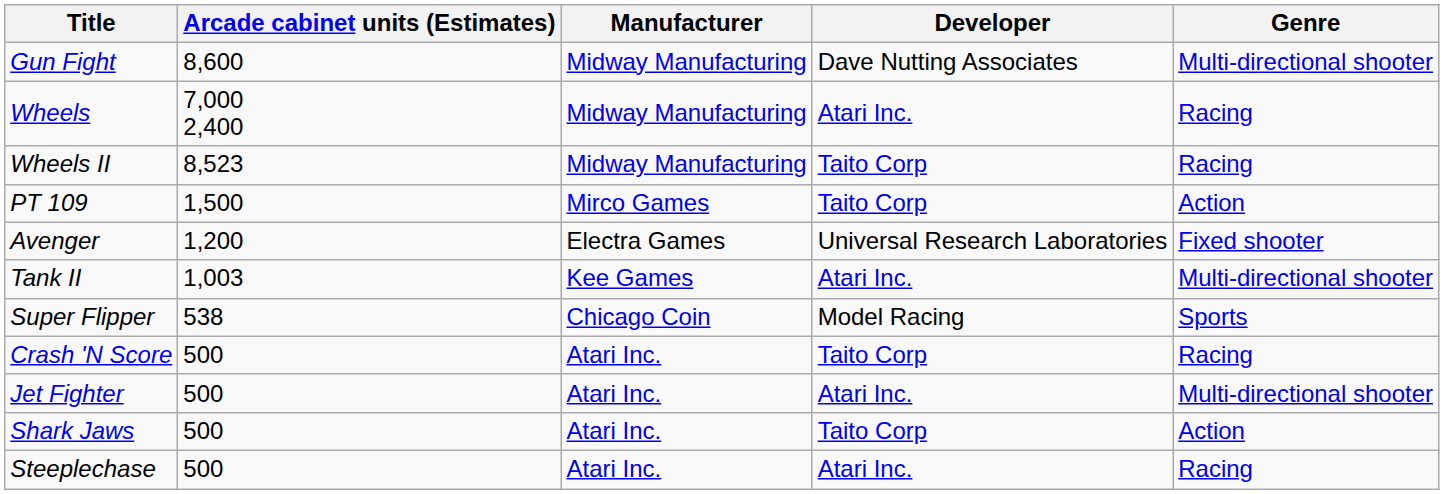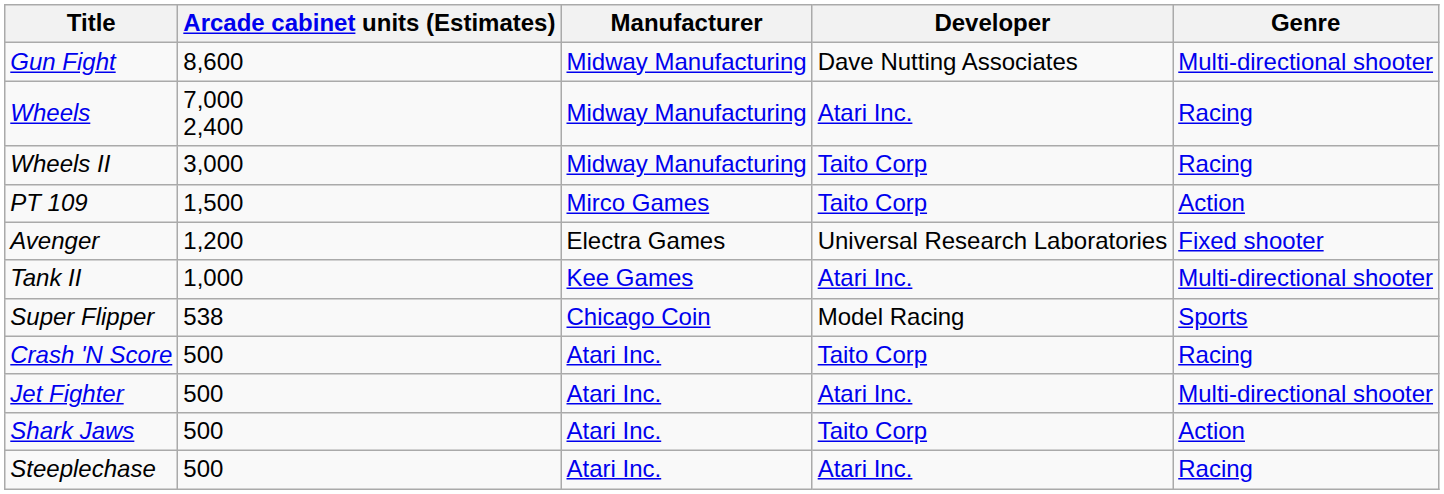Wheels II | Arcade cabinet units (Estimates): 8,523 -> 3,000
Tank II | Arcade cabinet units (Estimates): 1,003 -> 1,000
